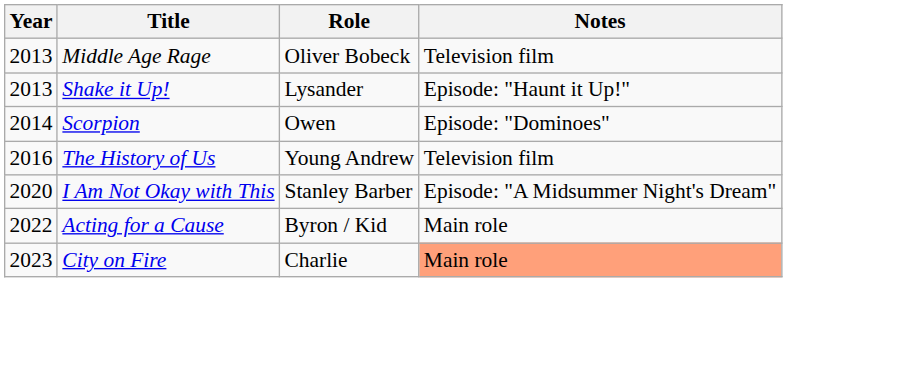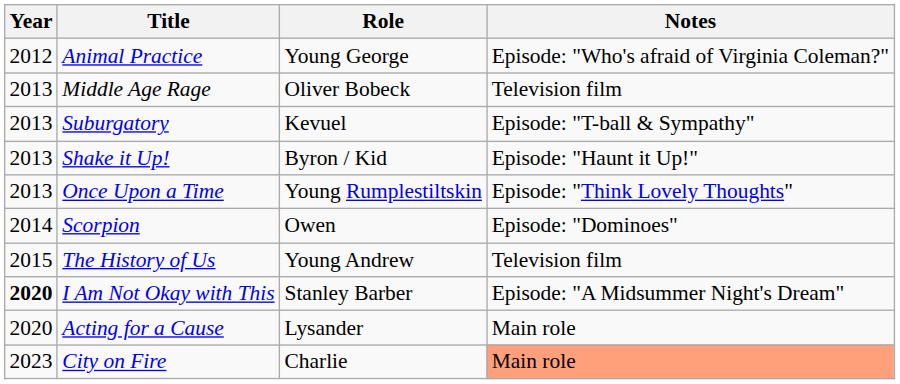+ row: 2012 | Animal Practice | Young George | Episode: "Who's afraid of Virginia Coleman?"
+ row: 2013 | Suburgatory | Kevuel | Episode: "T-ball & Sympathy"
Shake it Up! | Role: Lysander -> Byron / Kid
+ row: 2013 | Once Upon a Time | Young Rumplestiltskin | Episode: "Think Lovely Thoughts"
The History of Us | Year: 2016 -> 2015
I Am Not Okay with This | Year: normal -> bold
Acting for a Cause | Year: 2022 -> 2020
Acting for a Cause | Role: Byron / Kid -> Lysander
